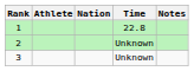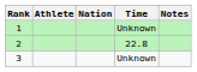1 | Time: 22.8 -> Unknown
2 | Time: Unknown -> 22.8
